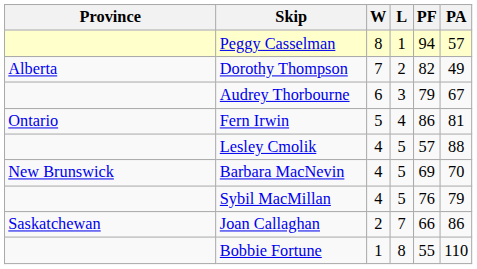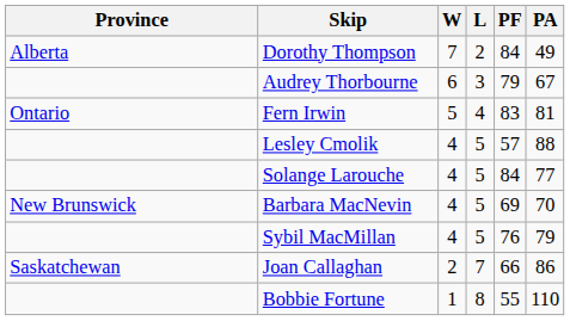- row: Peggy Casselman | 8 | 1 | 94 | 57
Dorothy Thompson | PF: 82 -> 84
Fern Irwin | PF: 86 -> 83
+ row: Solange Larouche | 4 | 5 | 84 | 77
